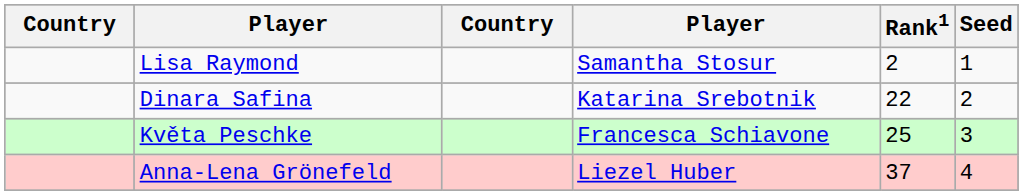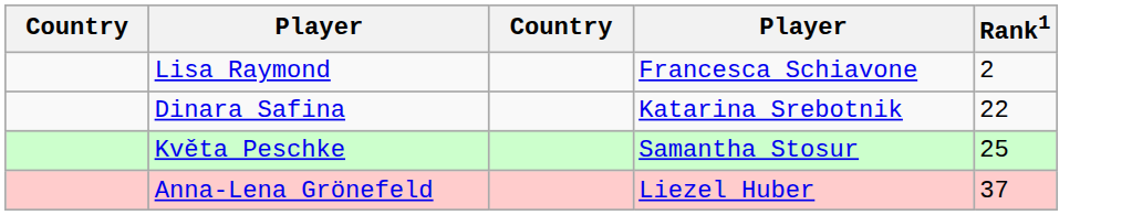- column: Seed | 1 | 2 | 3 | 4
Lisa Raymond | column 4: Samantha Stosur -> Francesca Schiavone
Květa Peschke | column 4: Francesca Schiavone -> Samantha Stosur
